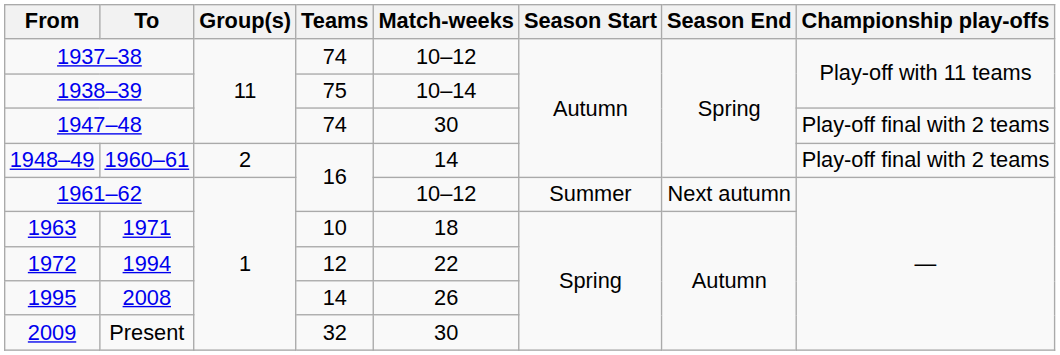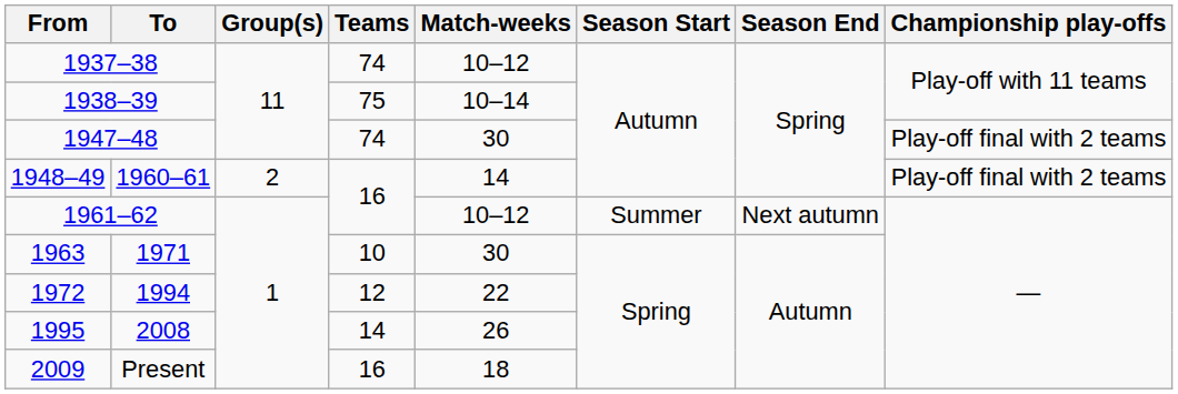1963 | Match-weeks: 18 -> 30
2009 | Teams: 32 -> 16
2009 | Match-weeks: 30 -> 18
